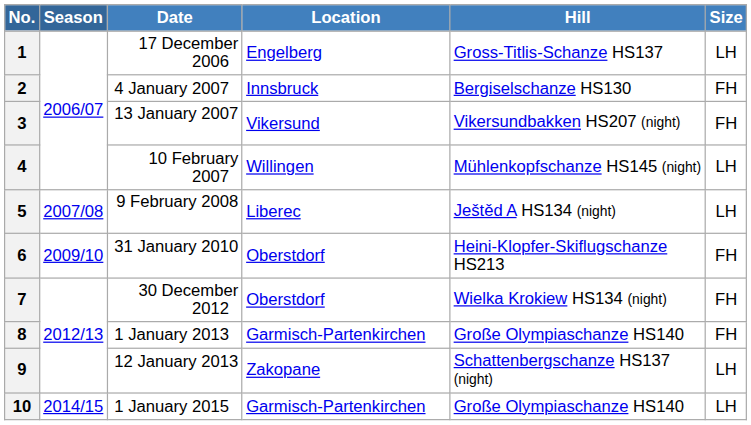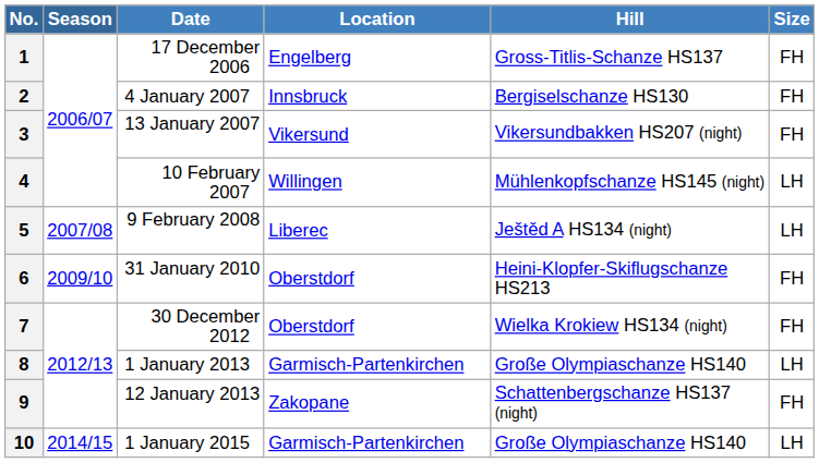1 | Size: LH -> FH
8 | Size: FH -> LH
9 | Size: LH -> FH
